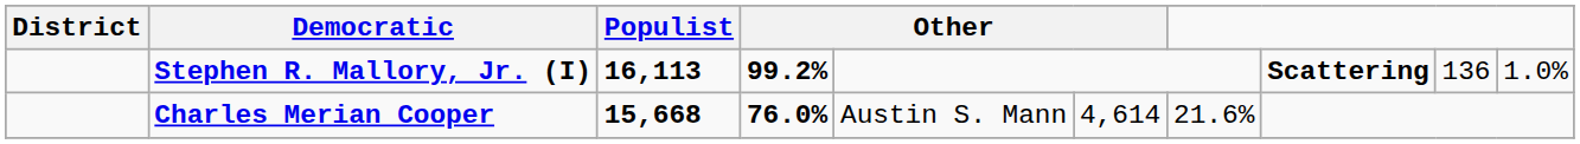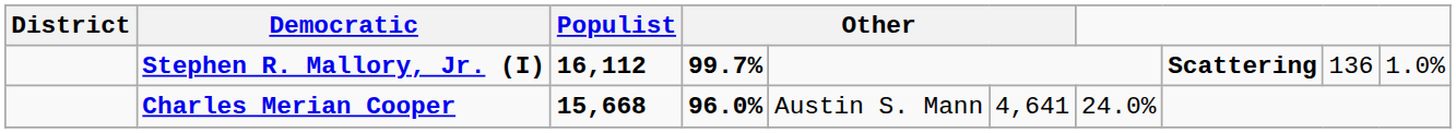Stephen R. Mallory, Jr. (I) | Populist: 16,113 -> 16,112
Stephen R. Mallory, Jr. (I) | column 4: 99.2% -> 99.7%
Charles Merian Cooper | column 4: 76.0% -> 96.0%
Charles Merian Cooper | column 6: 4,614 -> 4,641
Charles Merian Cooper | column 7: 21.6% -> 24.0%
